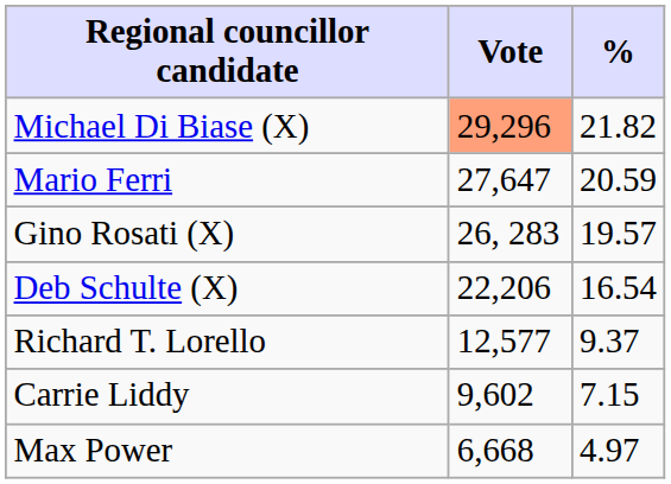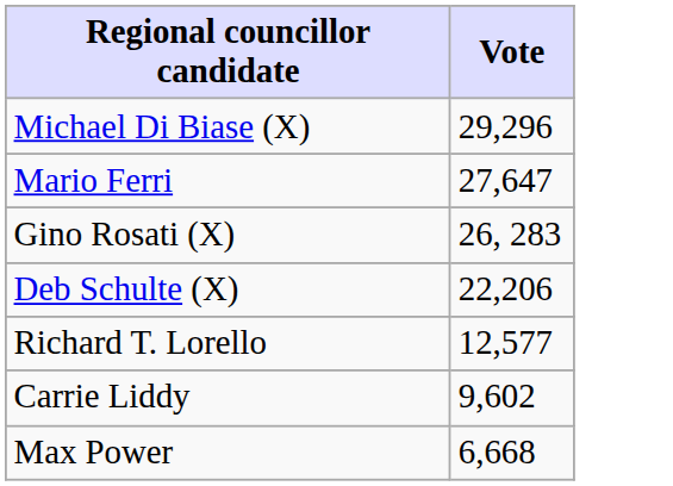- column: % | 21.82 | 20.59 | 19.57 | 16.54 | 9.37 | 7.15 | 4.97
Michael Di Biase (X) | Vote: lightsalmon background -> no background
